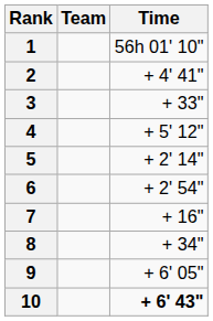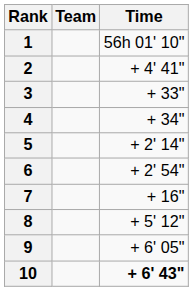4 | Time: + 5' 12" -> + 34"
8 | Time: + 34" -> + 5' 12"
